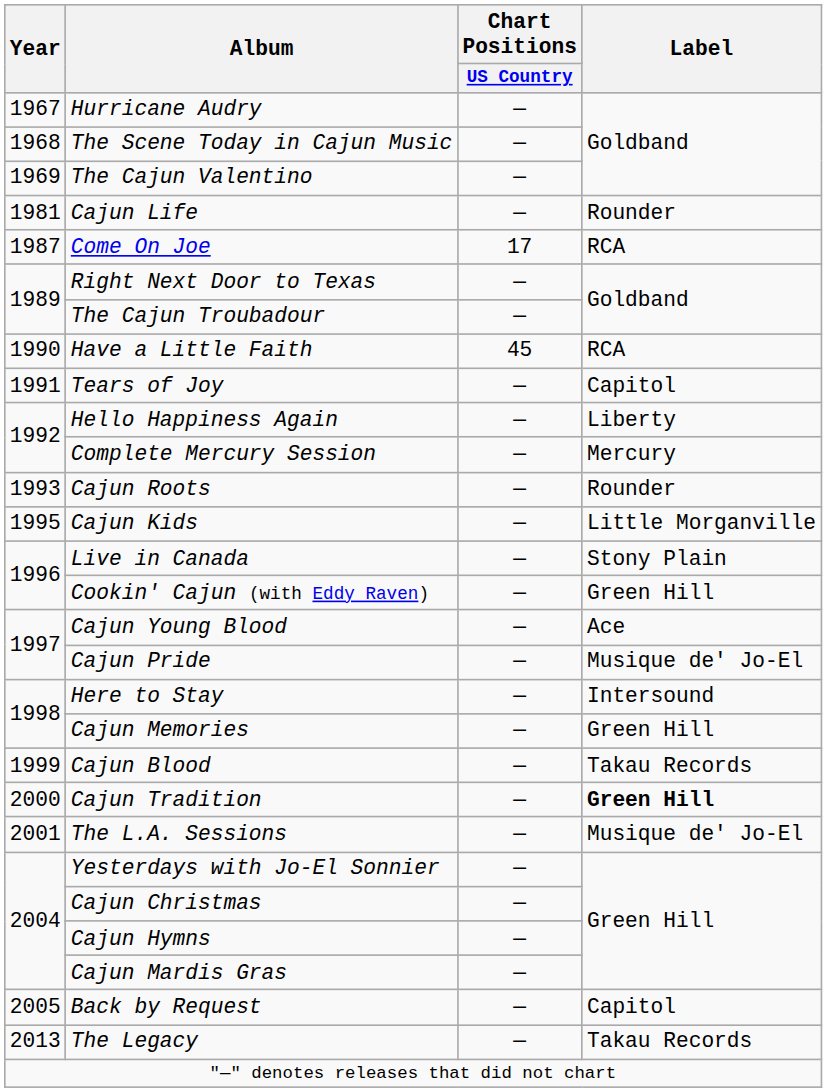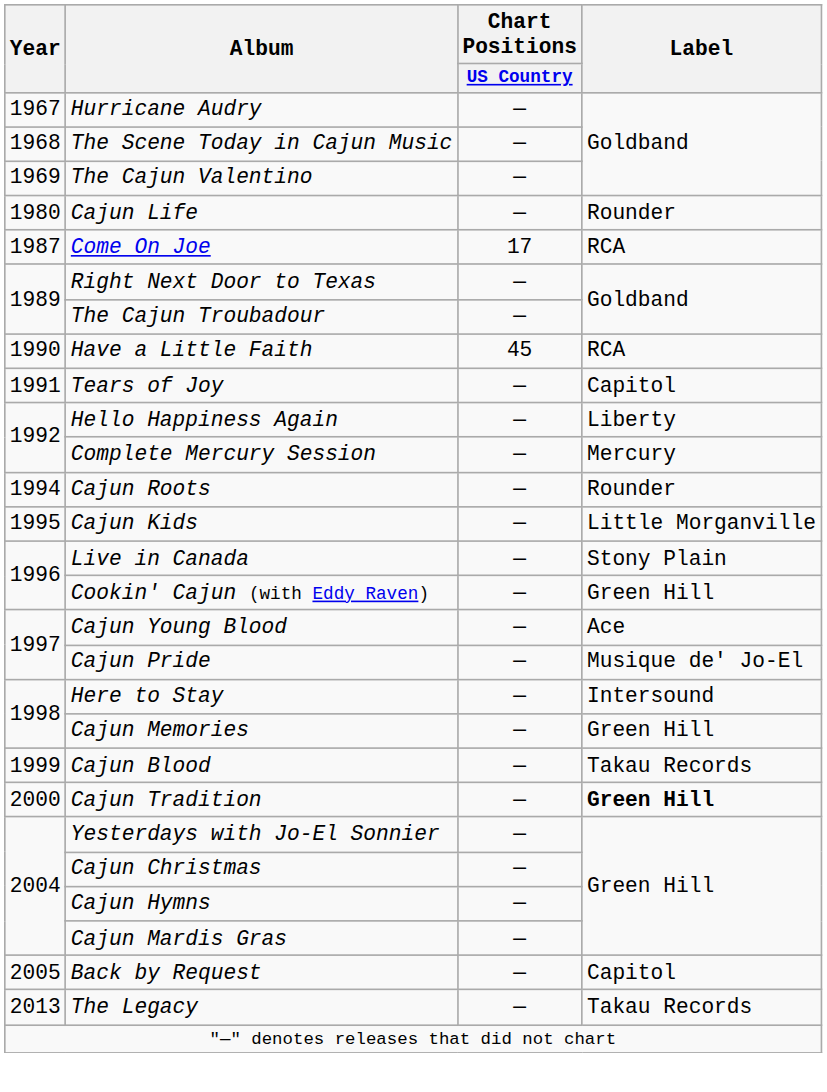Cajun Life | Year: 1981 -> 1980
Cajun Roots | Year: 1993 -> 1994
- row: 2001 | The L.A. Sessions | — | Musique de' Jo-El
